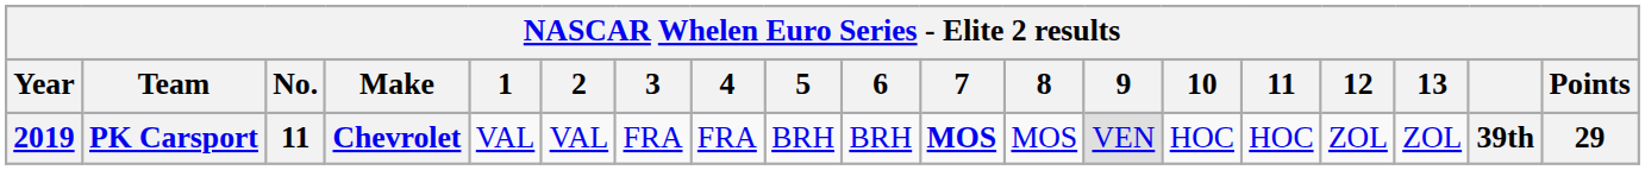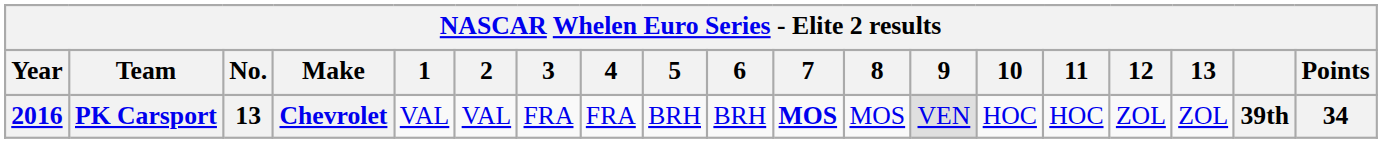PK Carsport | Year: 2019 -> 2016
PK Carsport | No.: 11 -> 13
PK Carsport | Points: 29 -> 34
